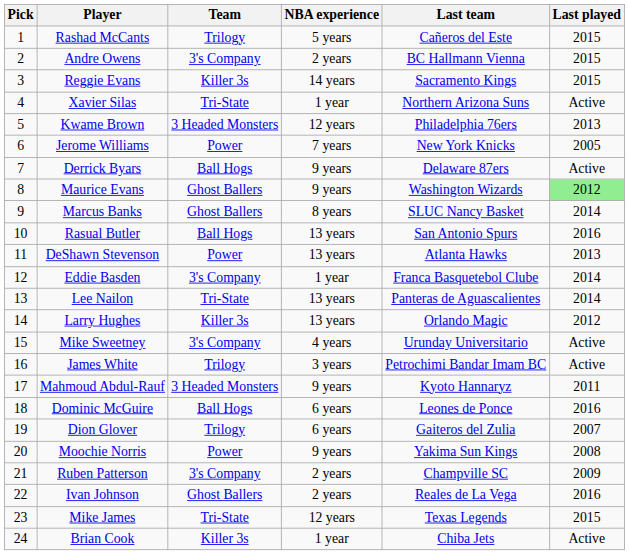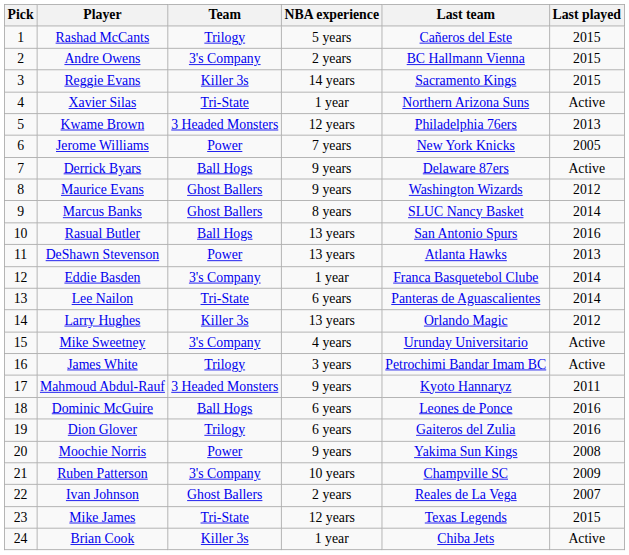Maurice Evans | Last played: lightgreen background -> no background
Lee Nailon | NBA experience: 13 years -> 6 years
Dion Glover | Last played: 2007 -> 2016
Ruben Patterson | NBA experience: 2 years -> 10 years
Ivan Johnson | Last played: 2016 -> 2007
